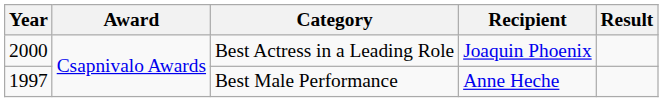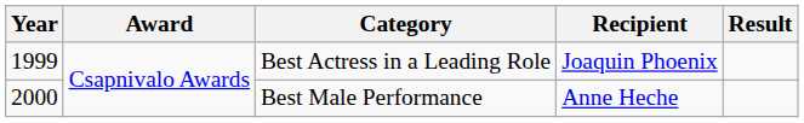Best Actress in a Leading Role | Year: 2000 -> 1999
Best Male Performance | Year: 1997 -> 2000
